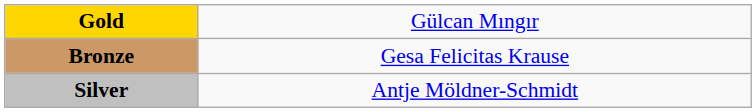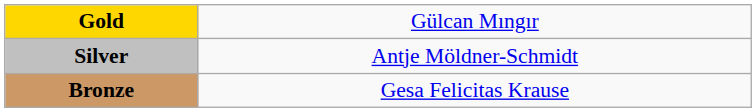rows swapped: Silver <-> Bronze
